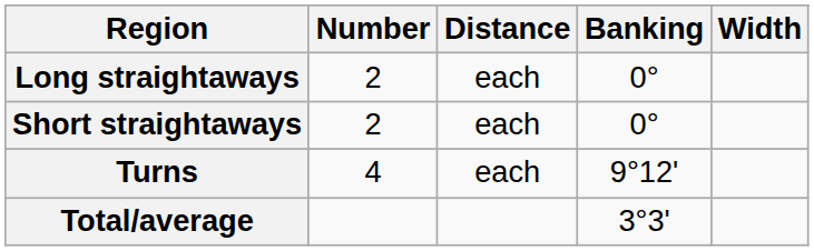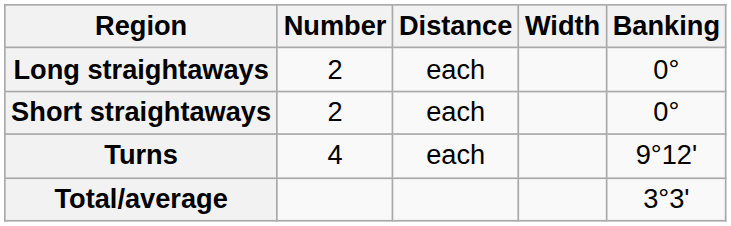columns swapped: Width <-> Banking
